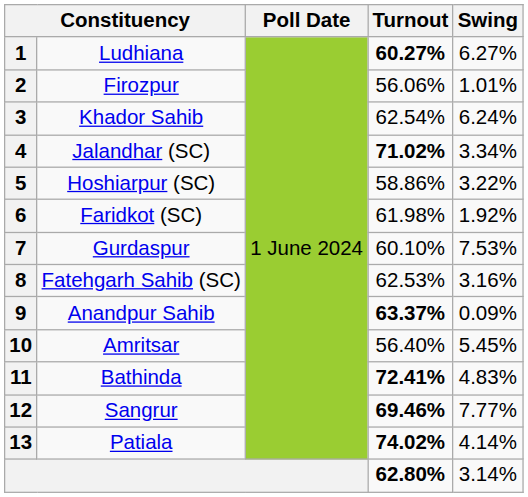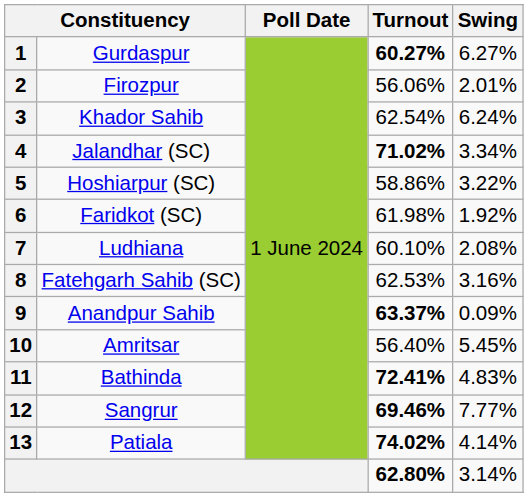1 | column 2: Ludhiana -> Gurdaspur
2 | Swing: 1.01% -> 2.01%
7 | column 2: Gurdaspur -> Ludhiana
7 | Swing: 7.53% -> 2.08%
